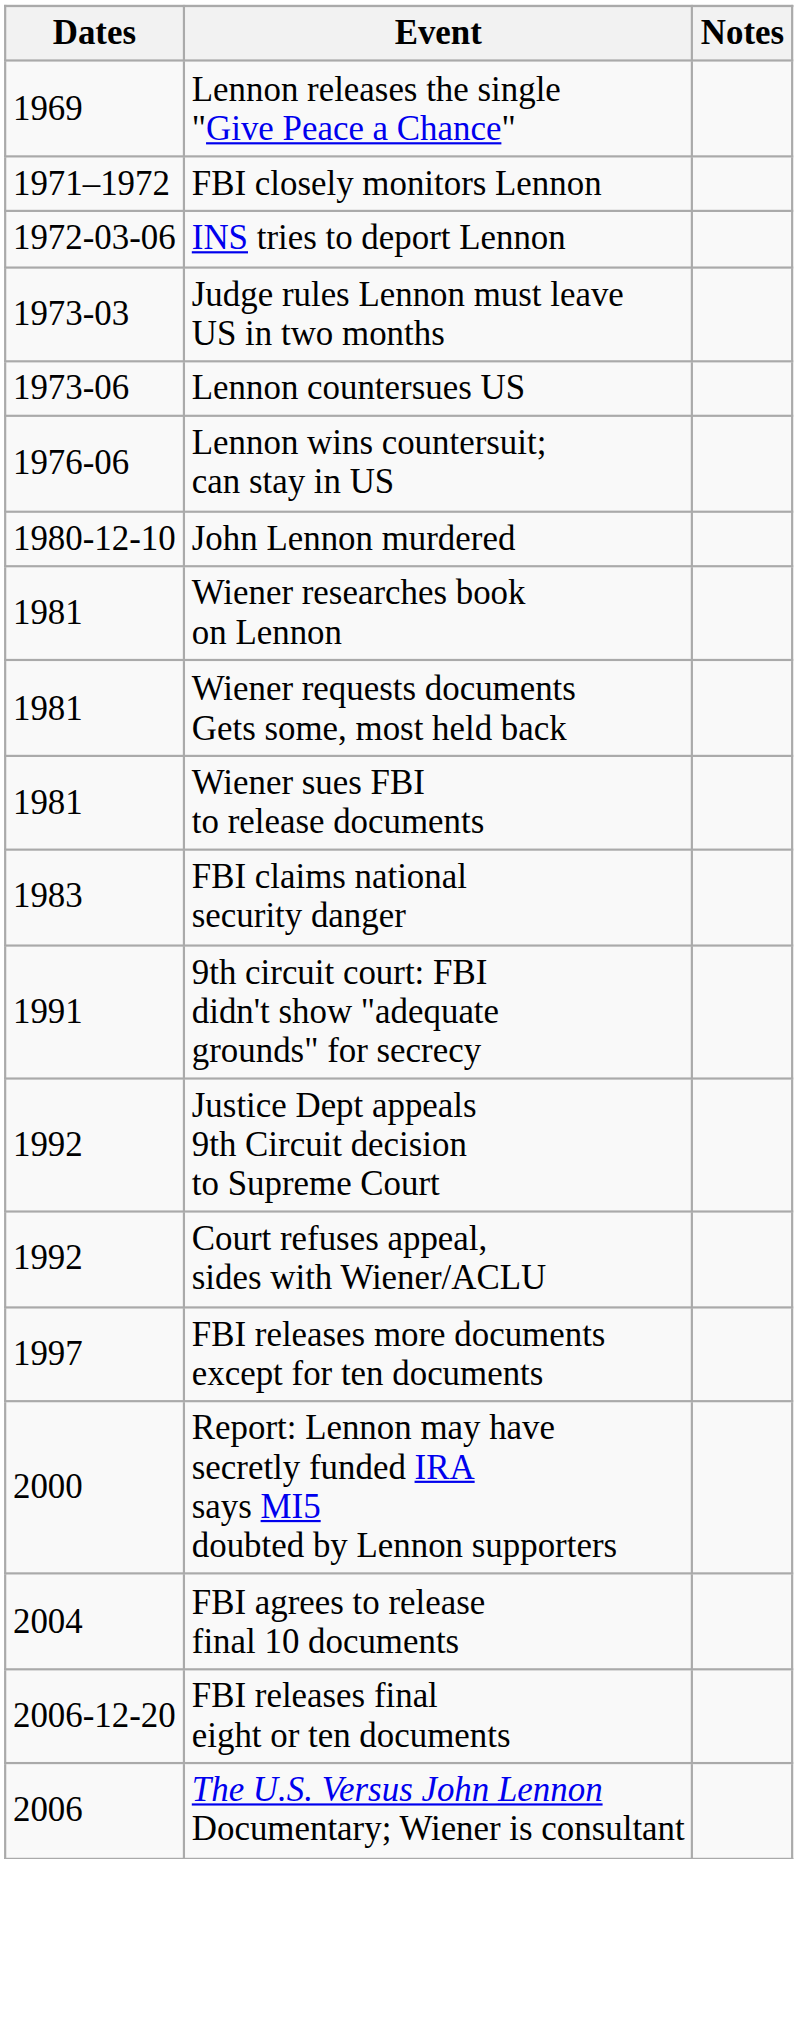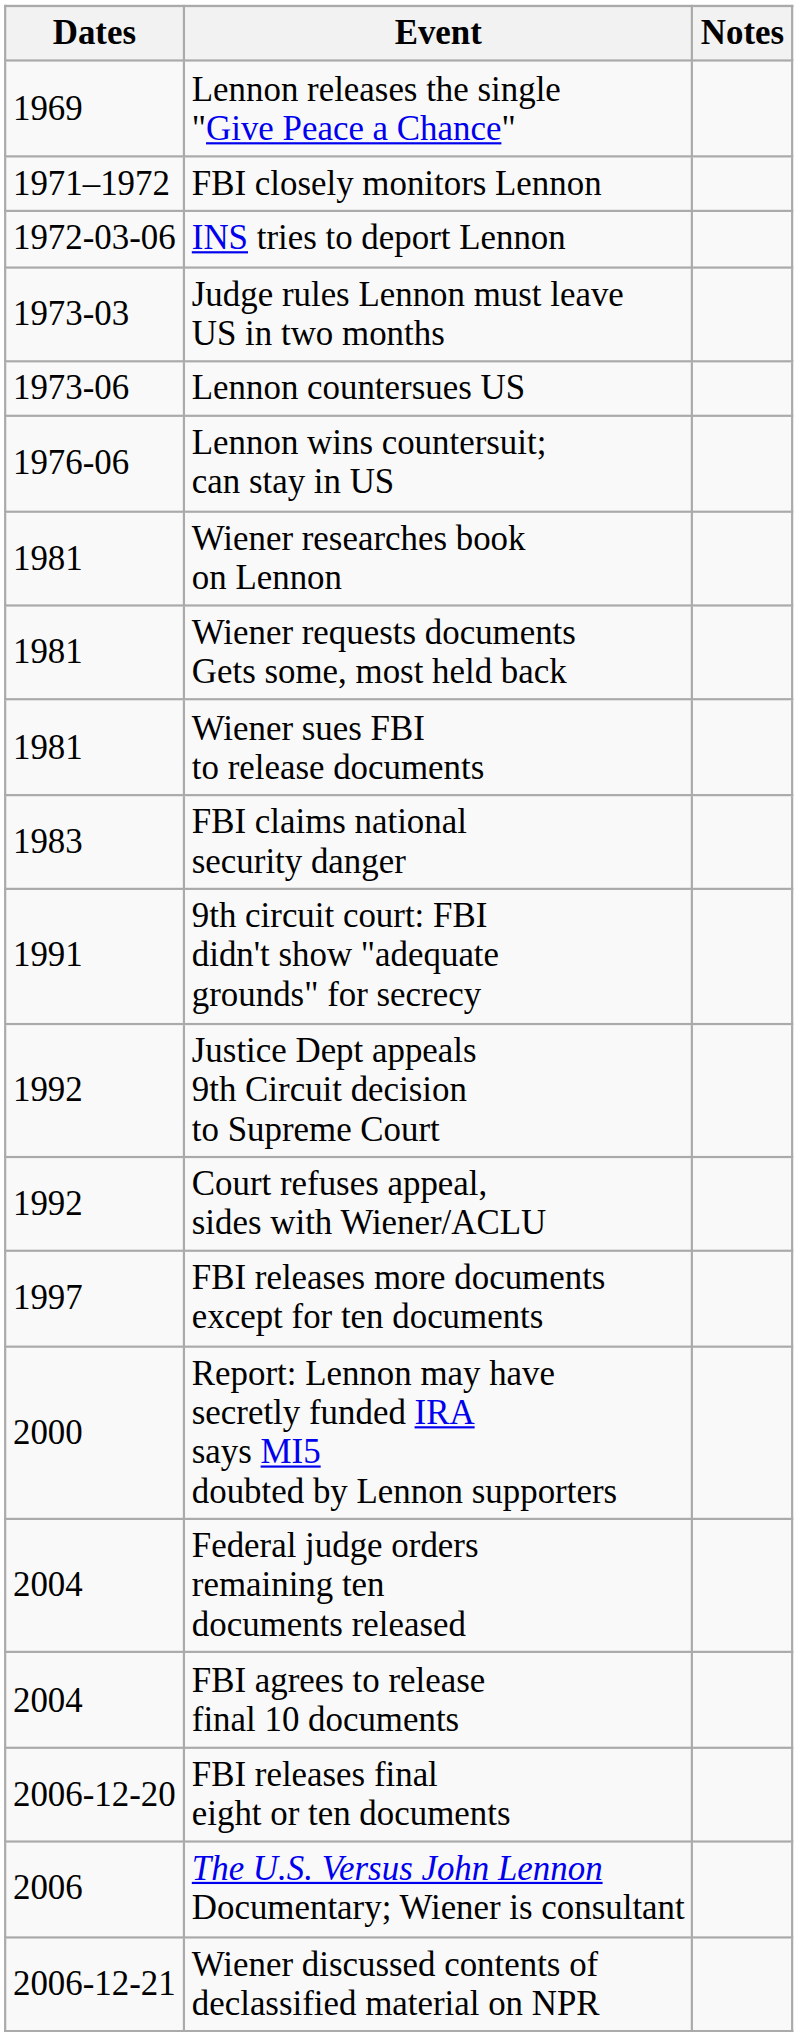- row: 1980-12-10 | John Lennon murdered
+ row: 2004 | Federal judge orders remaining ten documents released
+ row: 2006-12-21 | Wiener discussed contents of declassified material on NPR
